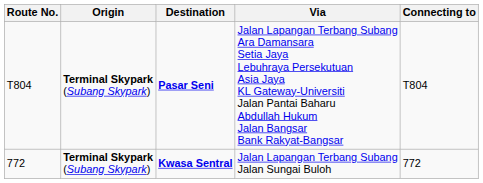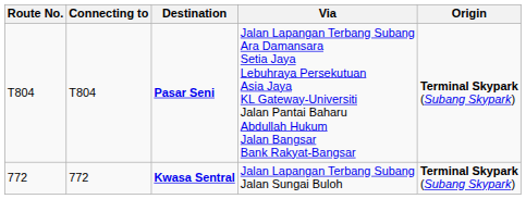columns swapped: Origin <-> Connecting to
